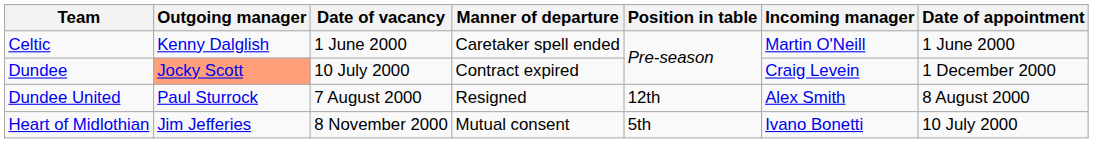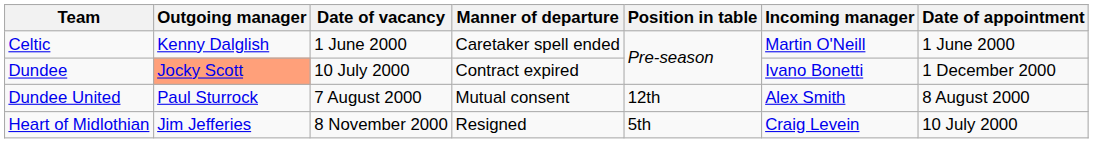Dundee | Incoming manager: Craig Levein -> Ivano Bonetti
Dundee United | Manner of departure: Resigned -> Mutual consent
Heart of Midlothian | Manner of departure: Mutual consent -> Resigned
Heart of Midlothian | Incoming manager: Ivano Bonetti -> Craig Levein
